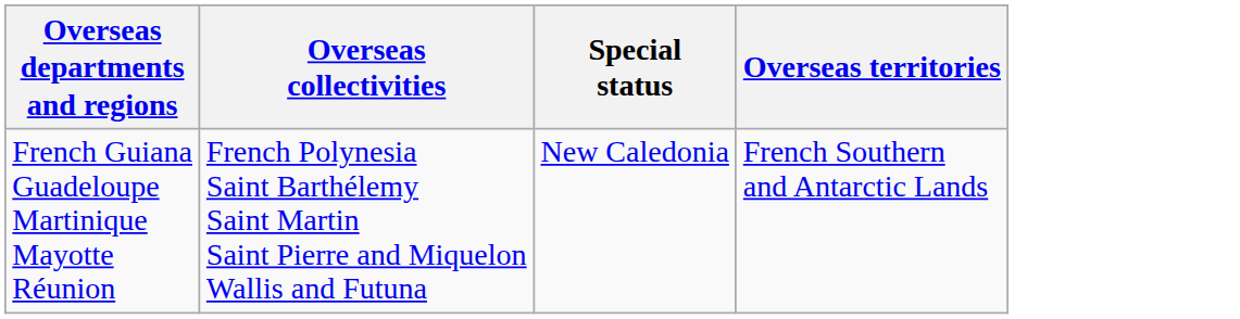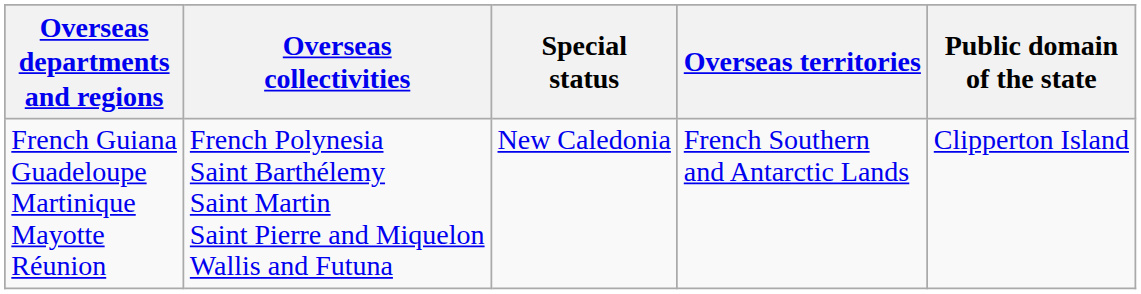+ column: Public domain of the state | Clipperton Island
